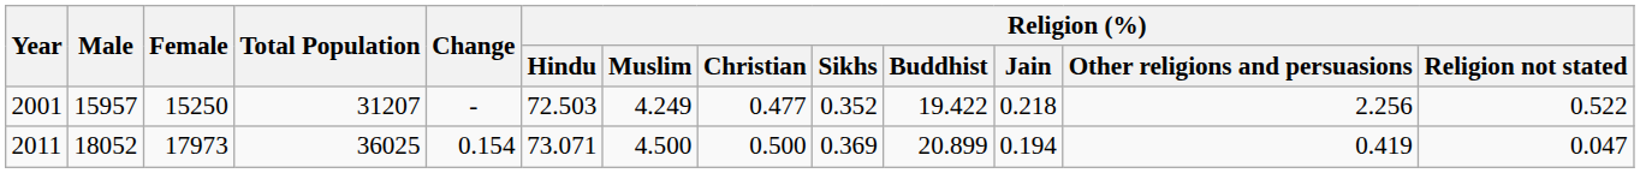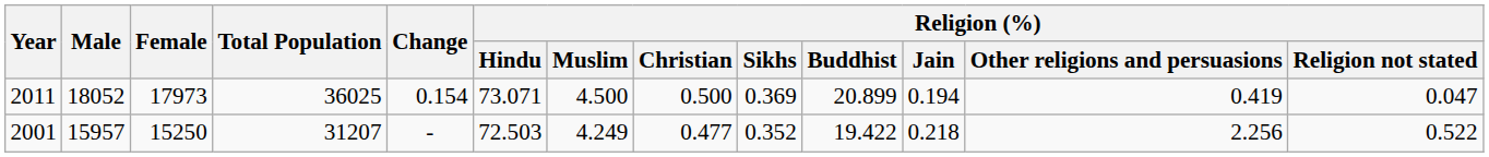rows swapped: 2001 <-> 2011
